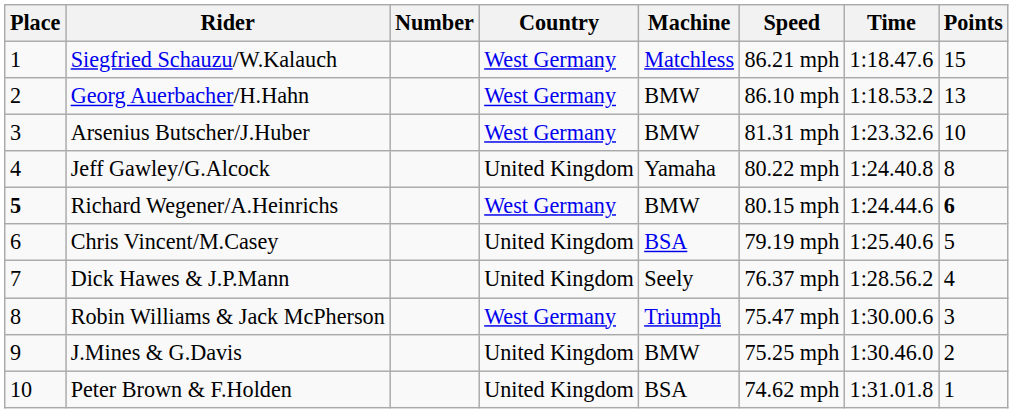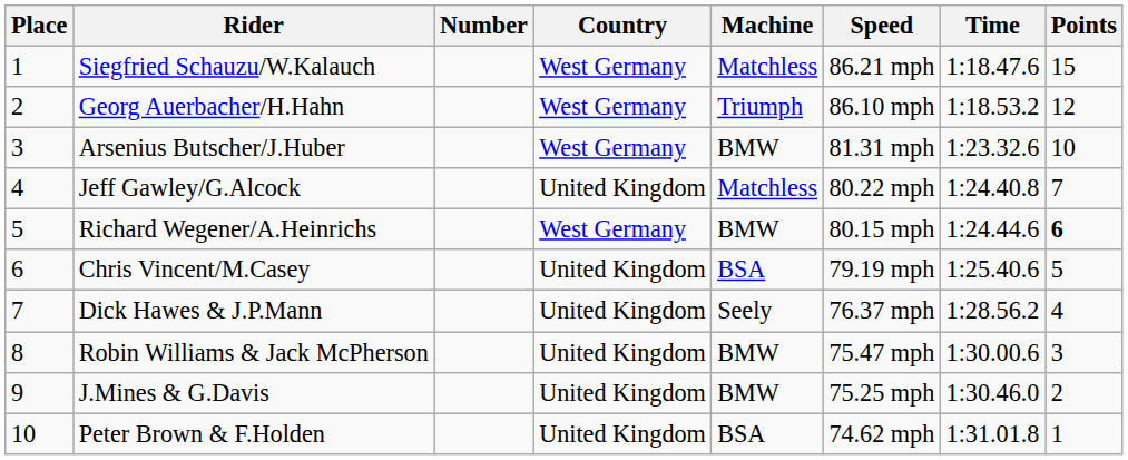Georg Auerbacher/H.Hahn | Machine: BMW -> Triumph
Georg Auerbacher/H.Hahn | Points: 13 -> 12
Jeff Gawley/G.Alcock | Machine: Yamaha -> Matchless
Jeff Gawley/G.Alcock | Points: 8 -> 7
Richard Wegener/A.Heinrichs | Place: bold -> normal
Robin Williams & Jack McPherson | Country: West Germany -> United Kingdom
Robin Williams & Jack McPherson | Machine: Triumph -> BMW
